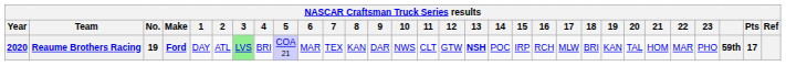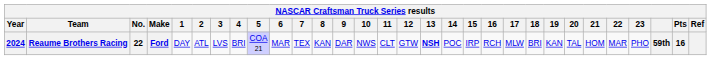Reaume Brothers Racing | Year: 2020 -> 2024
Reaume Brothers Racing | No.: 19 -> 22
Reaume Brothers Racing | 3: lightgreen background -> no background
Reaume Brothers Racing | Pts: 17 -> 16
